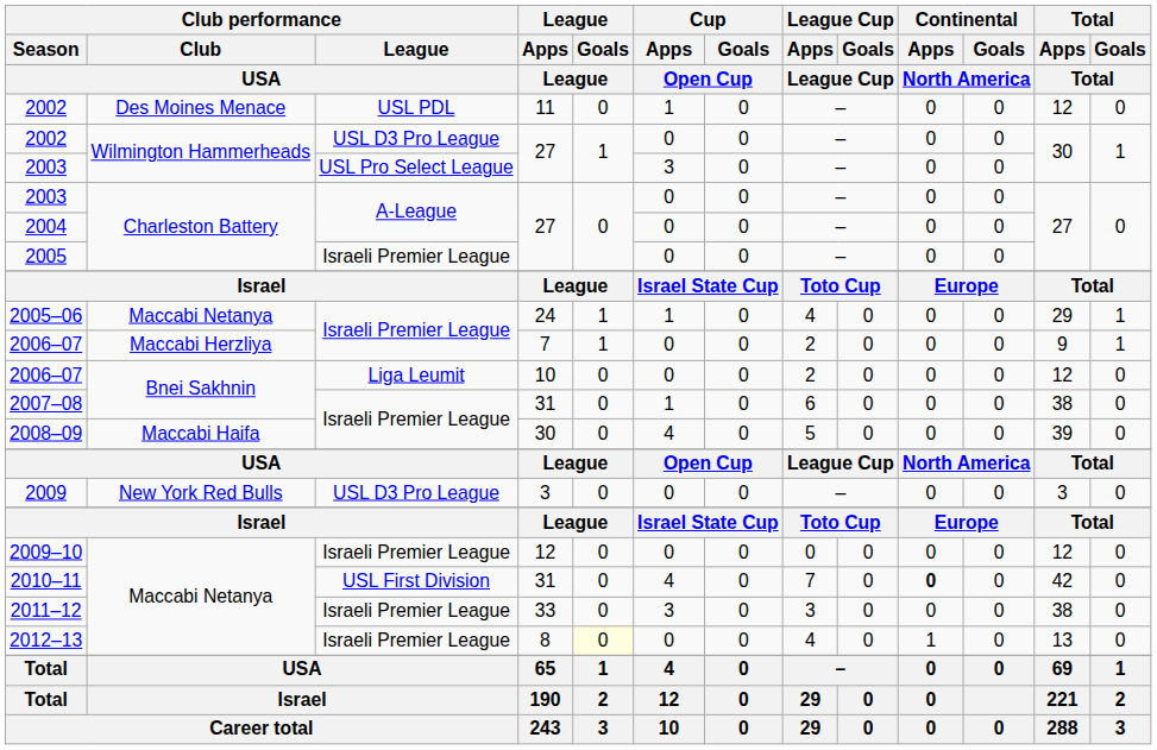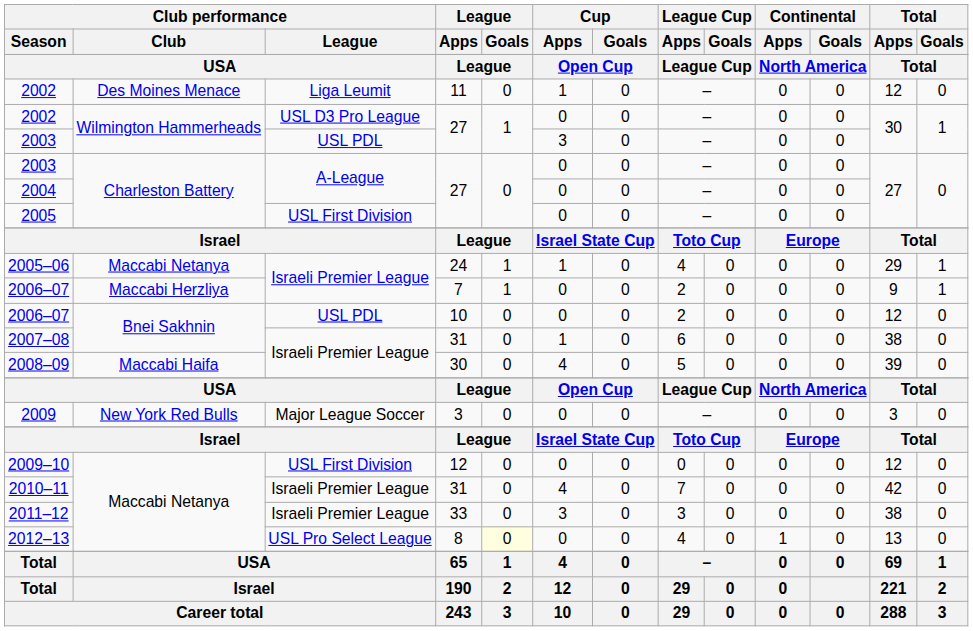2002 / Des Moines Menace | Club performance / League: USL PDL -> Liga Leumit
2003 / Wilmington Hammerheads | Club performance / League: USL Pro Select League -> USL PDL
2005 | Club performance / League: Israeli Premier League -> USL First Division
2006–07 / Bnei Sakhnin | Club performance / League: Liga Leumit -> USL PDL
2009 | Club performance / League: USL D3 Pro League -> Major League Soccer
2009–10 | Club performance / League: Israeli Premier League -> USL First Division
2010–11 | Club performance / League: USL First Division -> Israeli Premier League
2010–11 | Continental / Apps: bold -> normal
2012–13 | Club performance / League: Israeli Premier League -> USL Pro Select League
